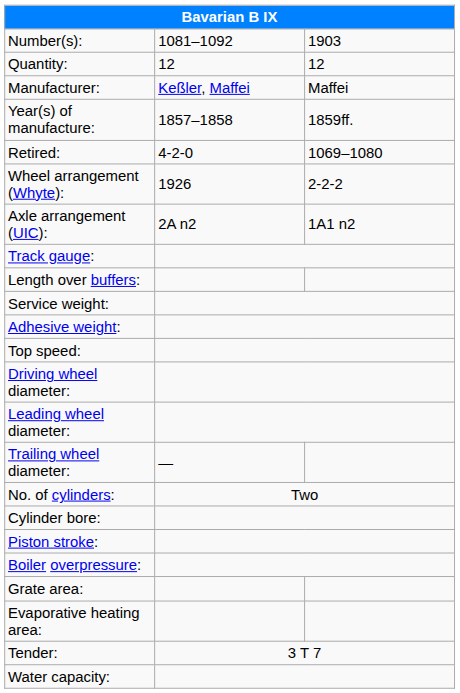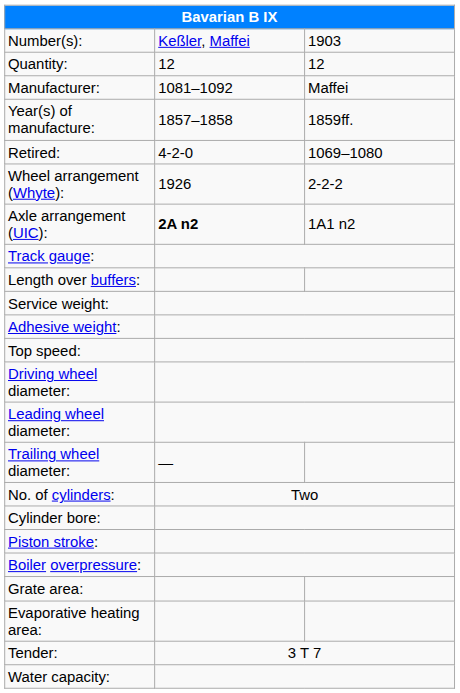Number(s): | column 2: 1081–1092 -> Keßler, Maffei
Manufacturer: | column 2: Keßler, Maffei -> 1081–1092
Axle arrangement (UIC): | column 2: normal -> bold
